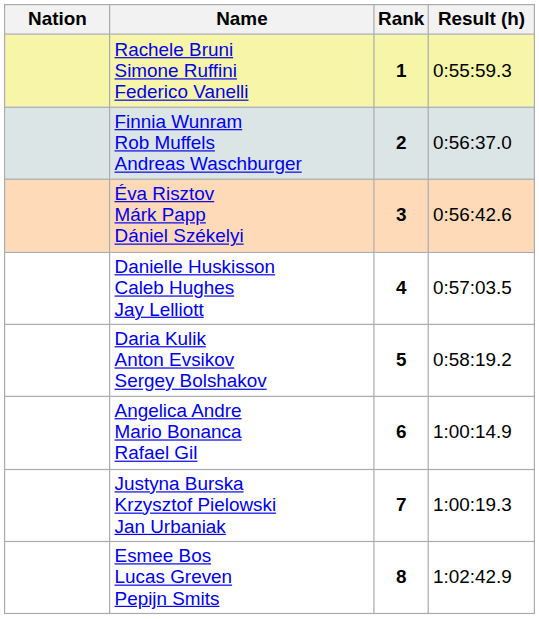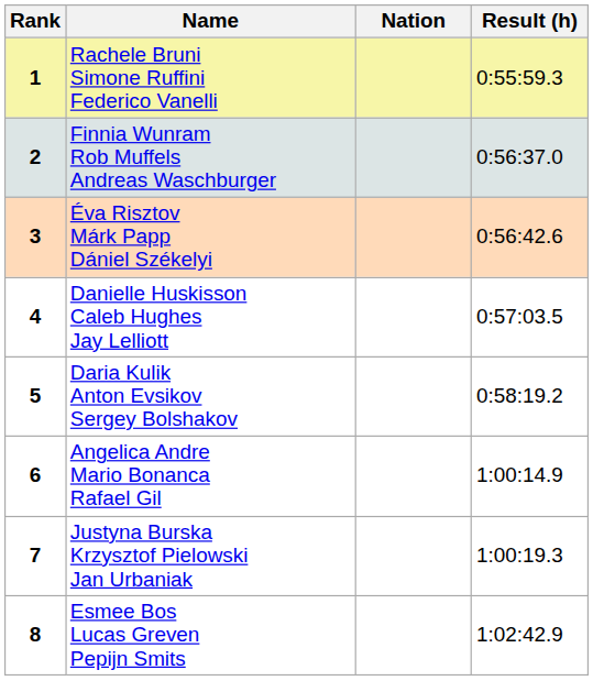columns swapped: Rank <-> Nation
